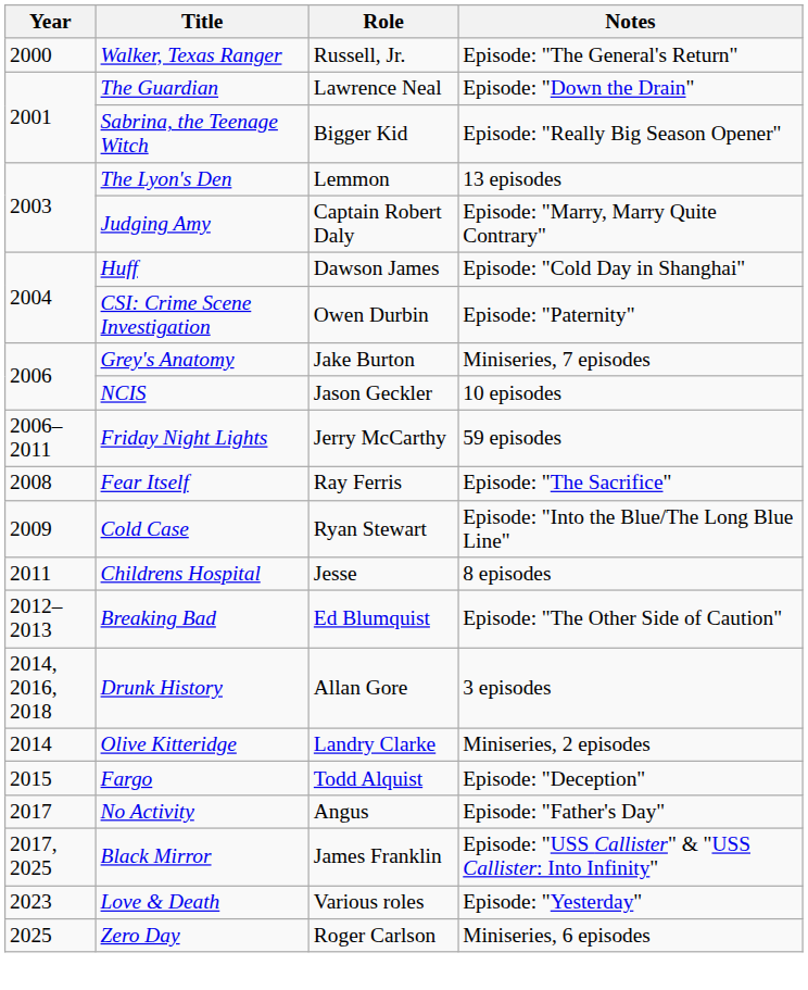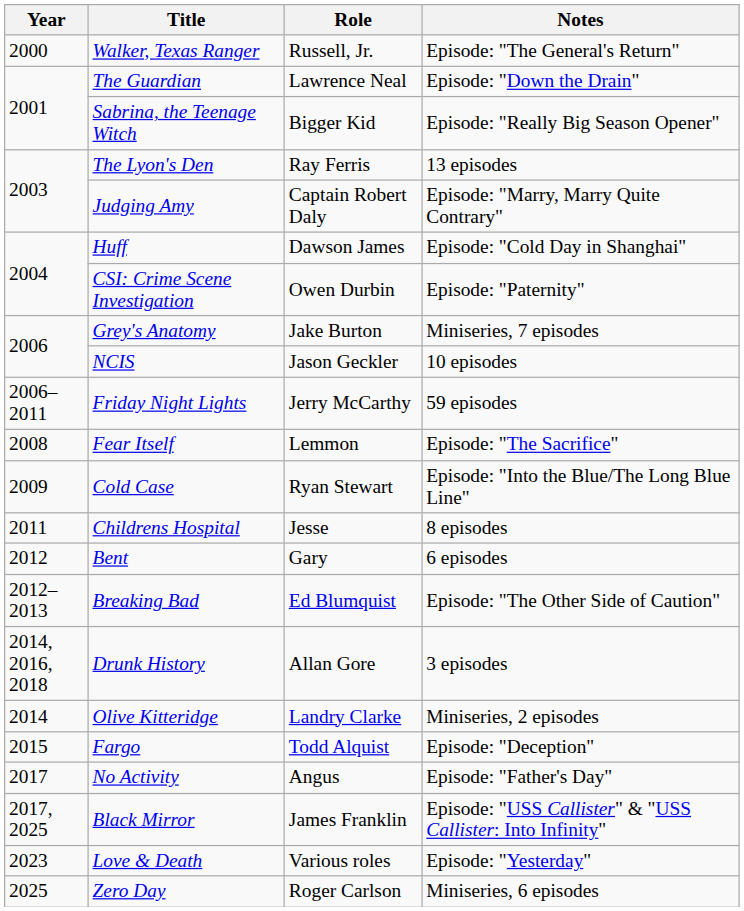The Lyon's Den | Role: Lemmon -> Ray Ferris
Fear Itself | Role: Ray Ferris -> Lemmon
+ row: 2012 | Bent | Gary | 6 episodes
